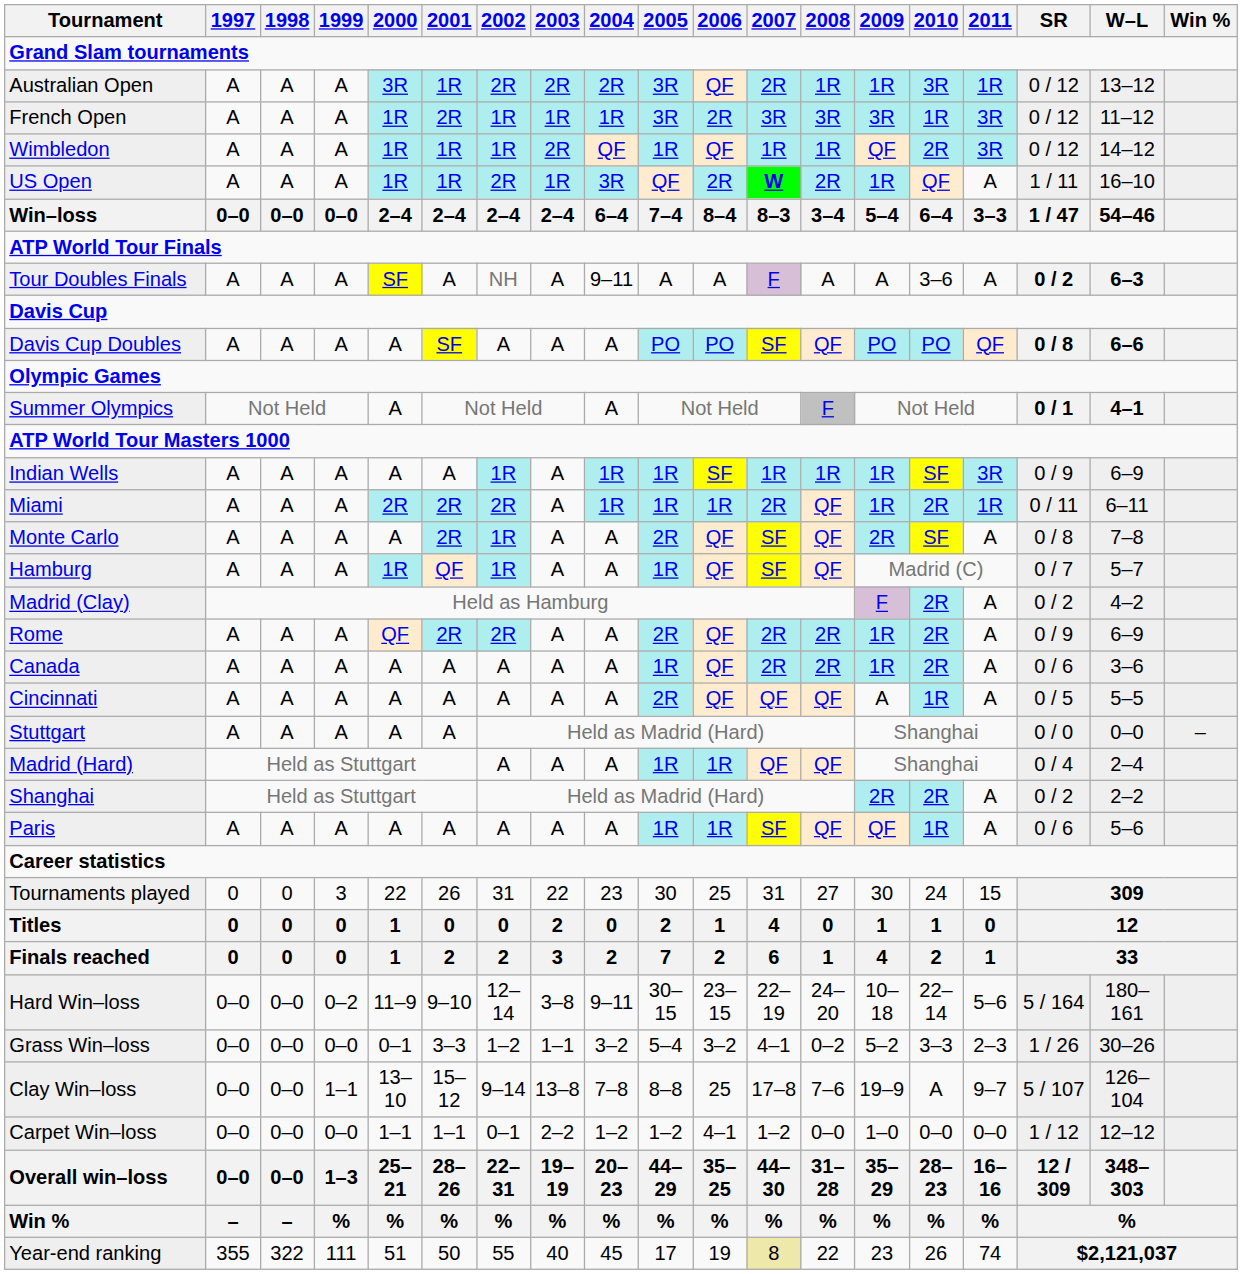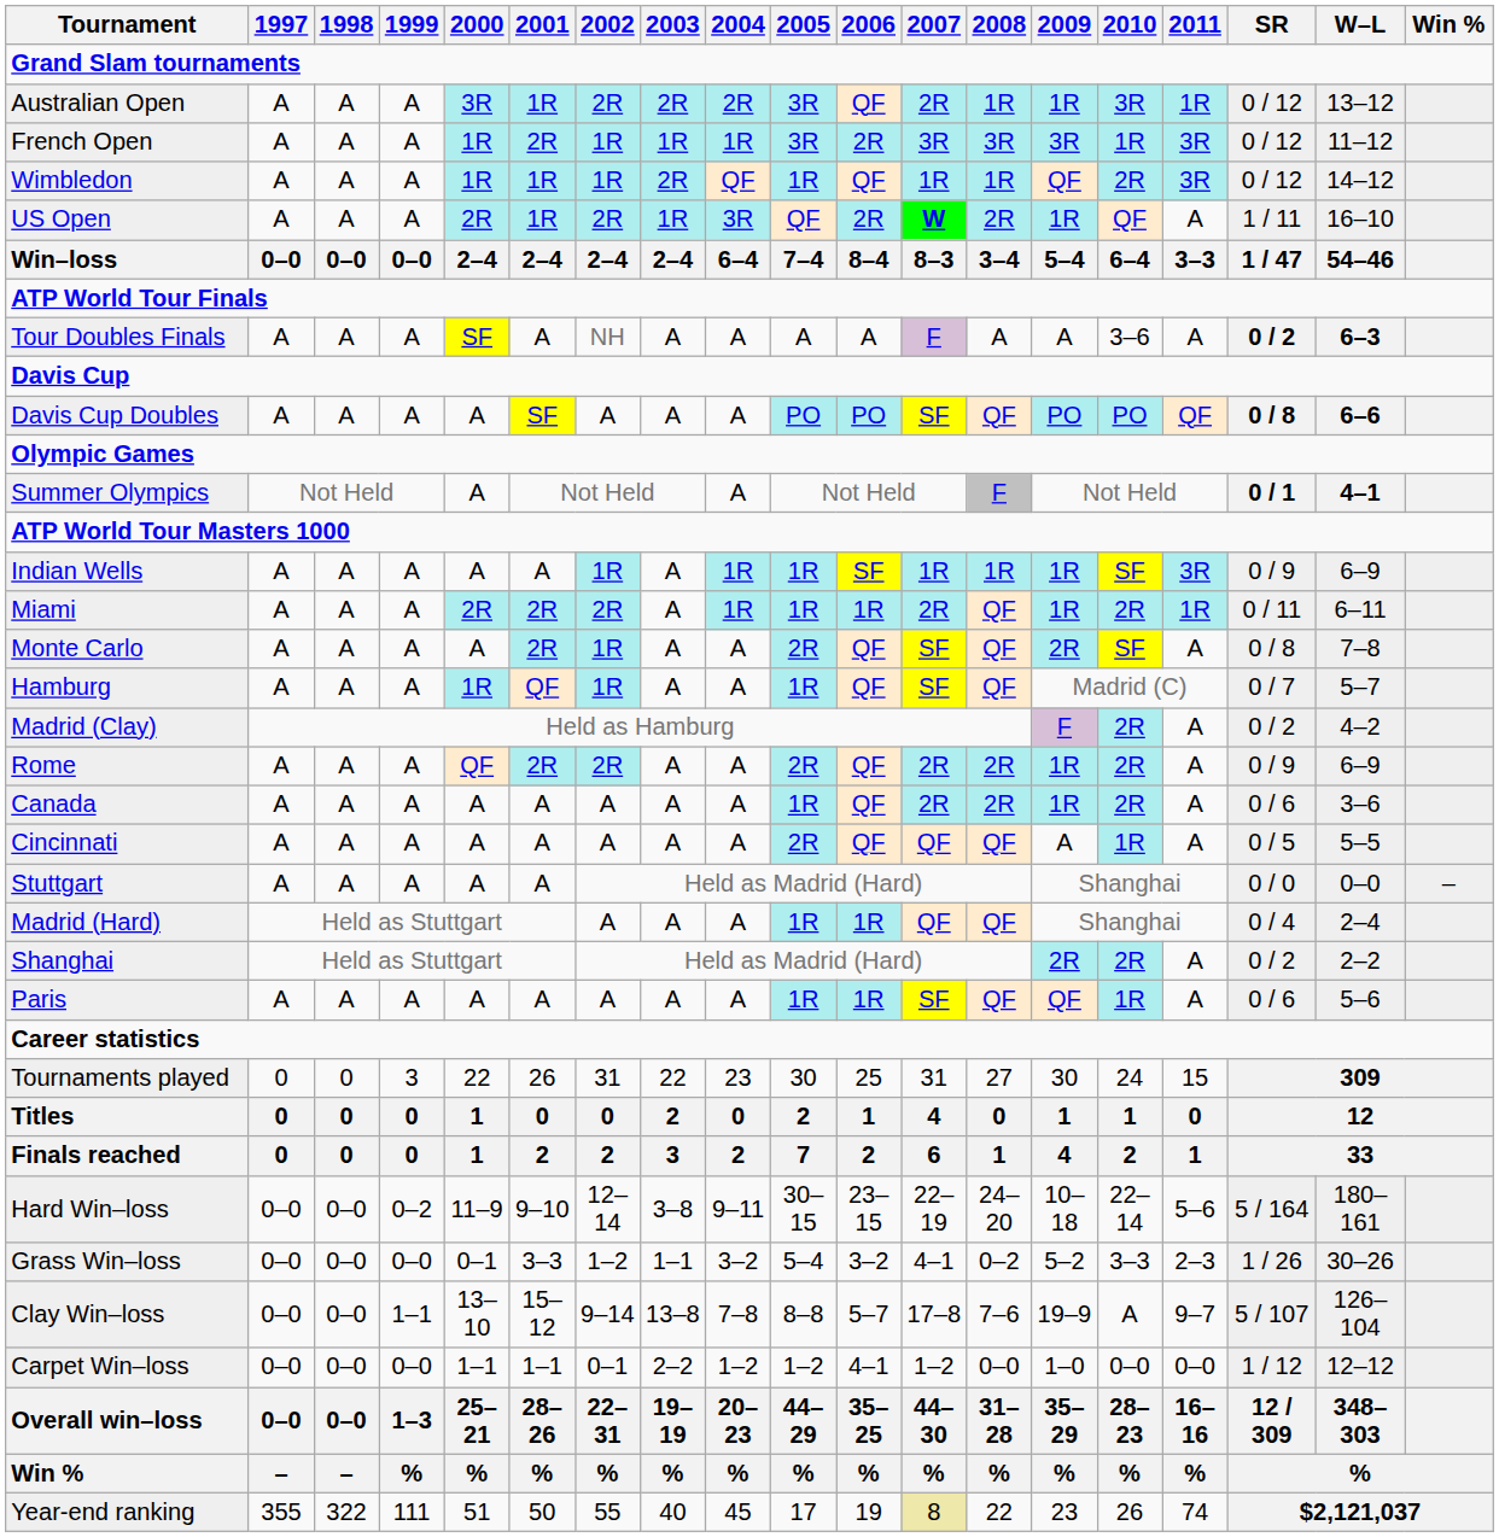US Open | 2000: 1R -> 2R
Tour Doubles Finals | 2004: 9–11 -> A
Clay Win–loss | 2006: 25 -> 5–7
